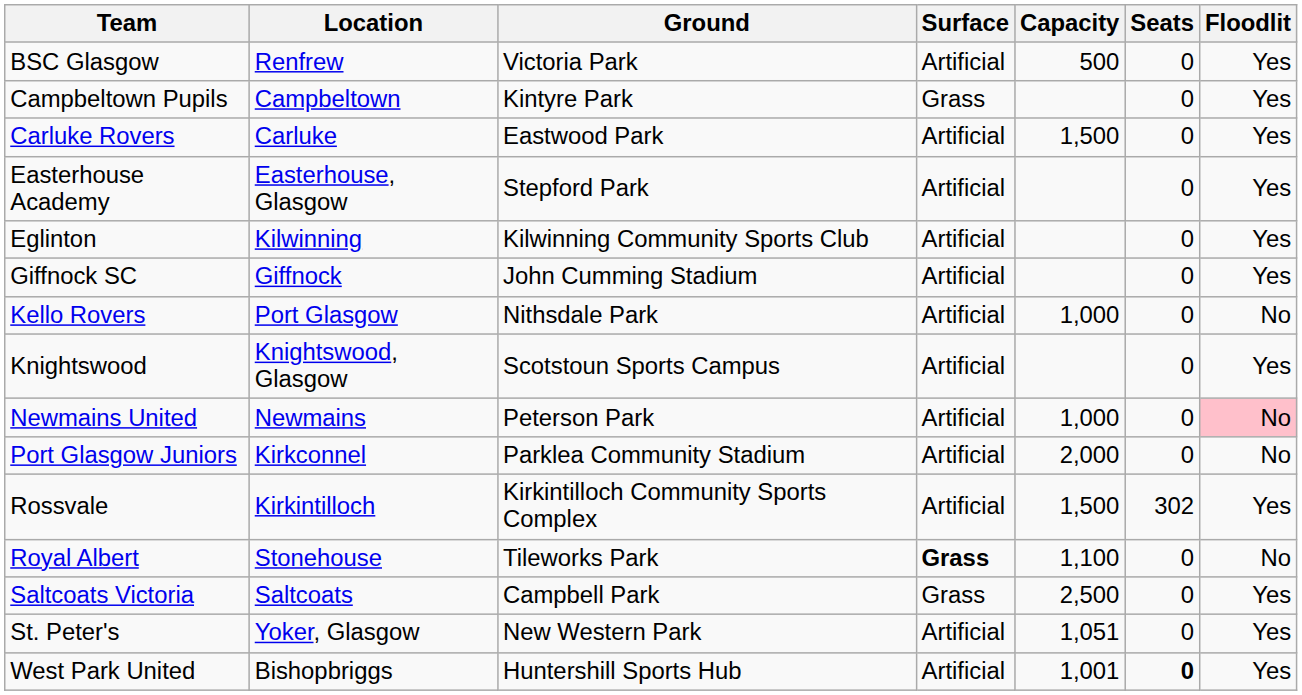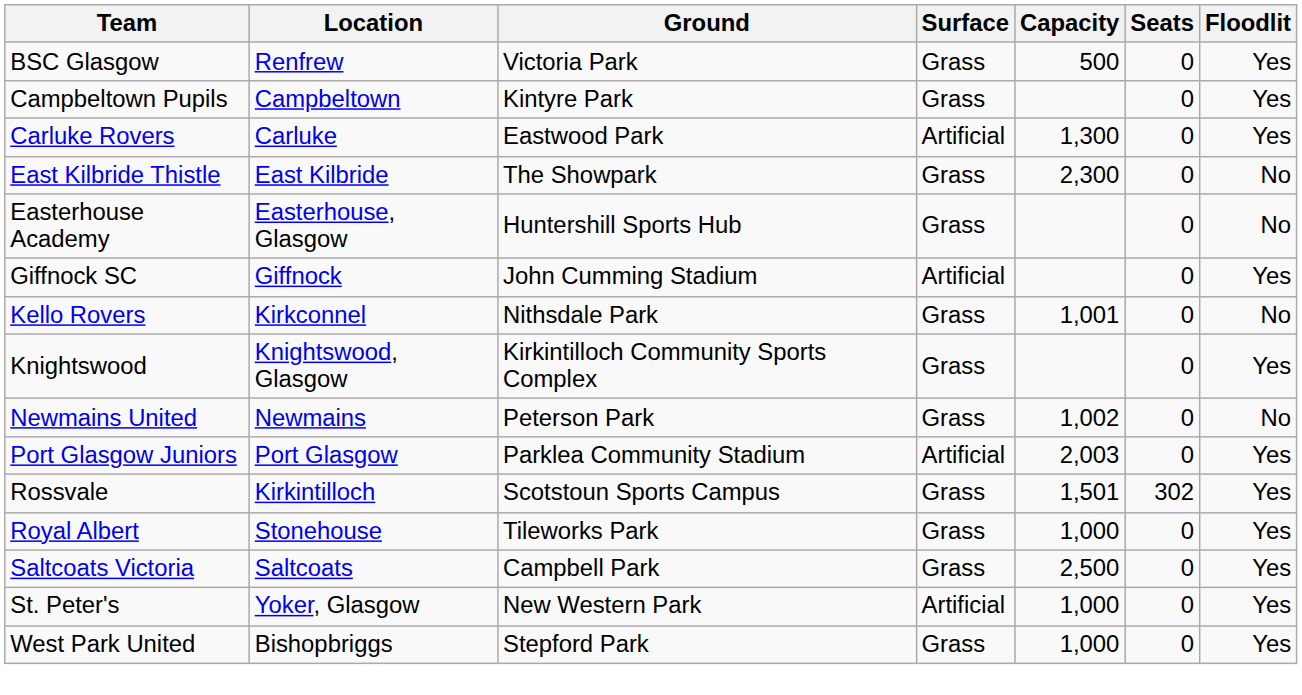BSC Glasgow | Surface: Artificial -> Grass
Carluke Rovers | Capacity: 1,500 -> 1,300
+ row: East Kilbride Thistle | East Kilbride | The Showpark | Grass | 2,300 | 0 | No
Easterhouse Academy | Ground: Stepford Park -> Huntershill Sports Hub
Easterhouse Academy | Surface: Artificial -> Grass
Easterhouse Academy | Floodlit: Yes -> No
- row: Eglinton | Kilwinning | Kilwinning Community Sports Club | Artificial | 0 | Yes
Kello Rovers | Location: Port Glasgow -> Kirkconnel
Kello Rovers | Surface: Artificial -> Grass
Kello Rovers | Capacity: 1,000 -> 1,001
Knightswood | Ground: Scotstoun Sports Campus -> Kirkintilloch Community Sports Complex
Knightswood | Surface: Artificial -> Grass
Newmains United | Surface: Artificial -> Grass
Newmains United | Capacity: 1,000 -> 1,002
Newmains United | Floodlit: pink background -> no background
Port Glasgow Juniors | Location: Kirkconnel -> Port Glasgow
Port Glasgow Juniors | Capacity: 2,000 -> 2,003
Port Glasgow Juniors | Floodlit: No -> Yes
Rossvale | Ground: Kirkintilloch Community Sports Complex -> Scotstoun Sports Campus
Rossvale | Surface: Artificial -> Grass
Rossvale | Capacity: 1,500 -> 1,501
Royal Albert | Surface: bold -> normal
Royal Albert | Capacity: 1,100 -> 1,000
Royal Albert | Floodlit: No -> Yes
St. Peter's | Capacity: 1,051 -> 1,000
West Park United | Ground: Huntershill Sports Hub -> Stepford Park
West Park United | Surface: Artificial -> Grass
West Park United | Capacity: 1,001 -> 1,000
West Park United | Seats: bold -> normal
